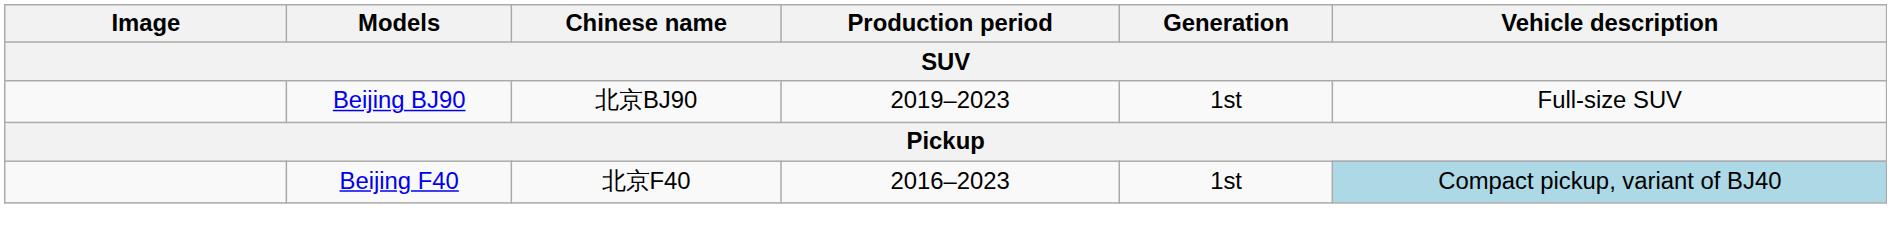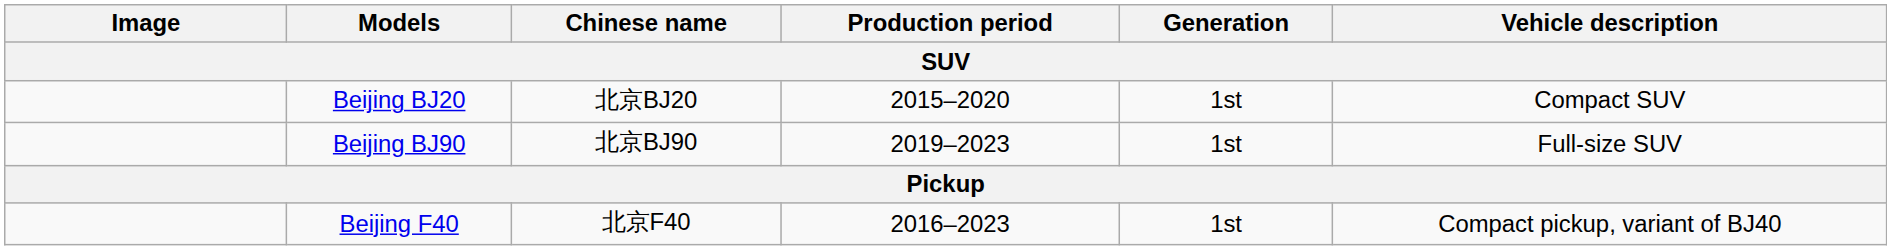+ row: Beijing BJ20 | 北京BJ20 | 2015–2020 | 1st | Compact SUV
Beijing F40 | Vehicle description: lightblue background -> no background
